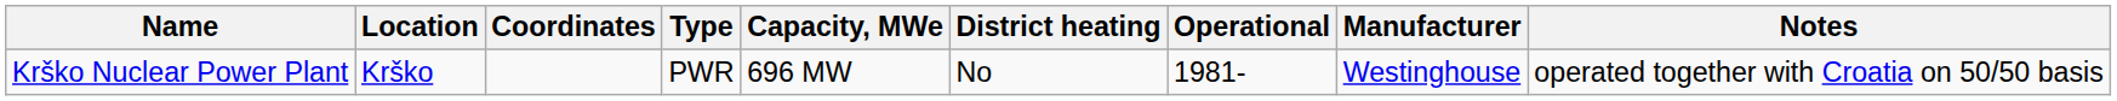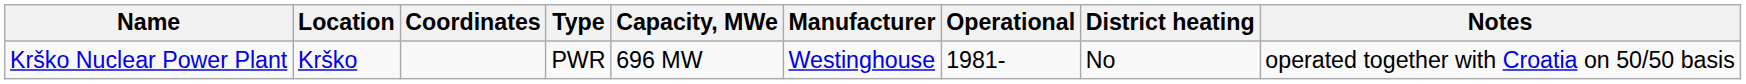columns swapped: District heating <-> Manufacturer
